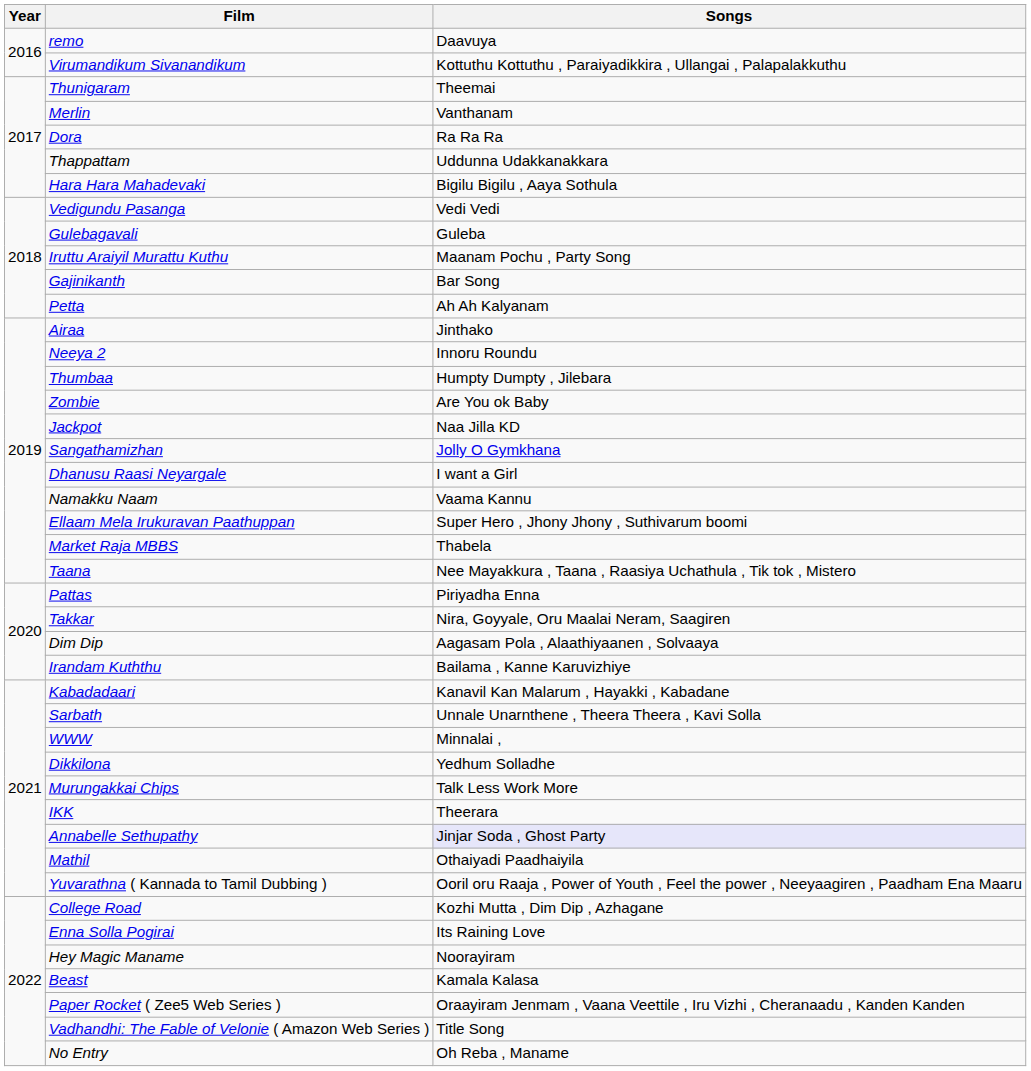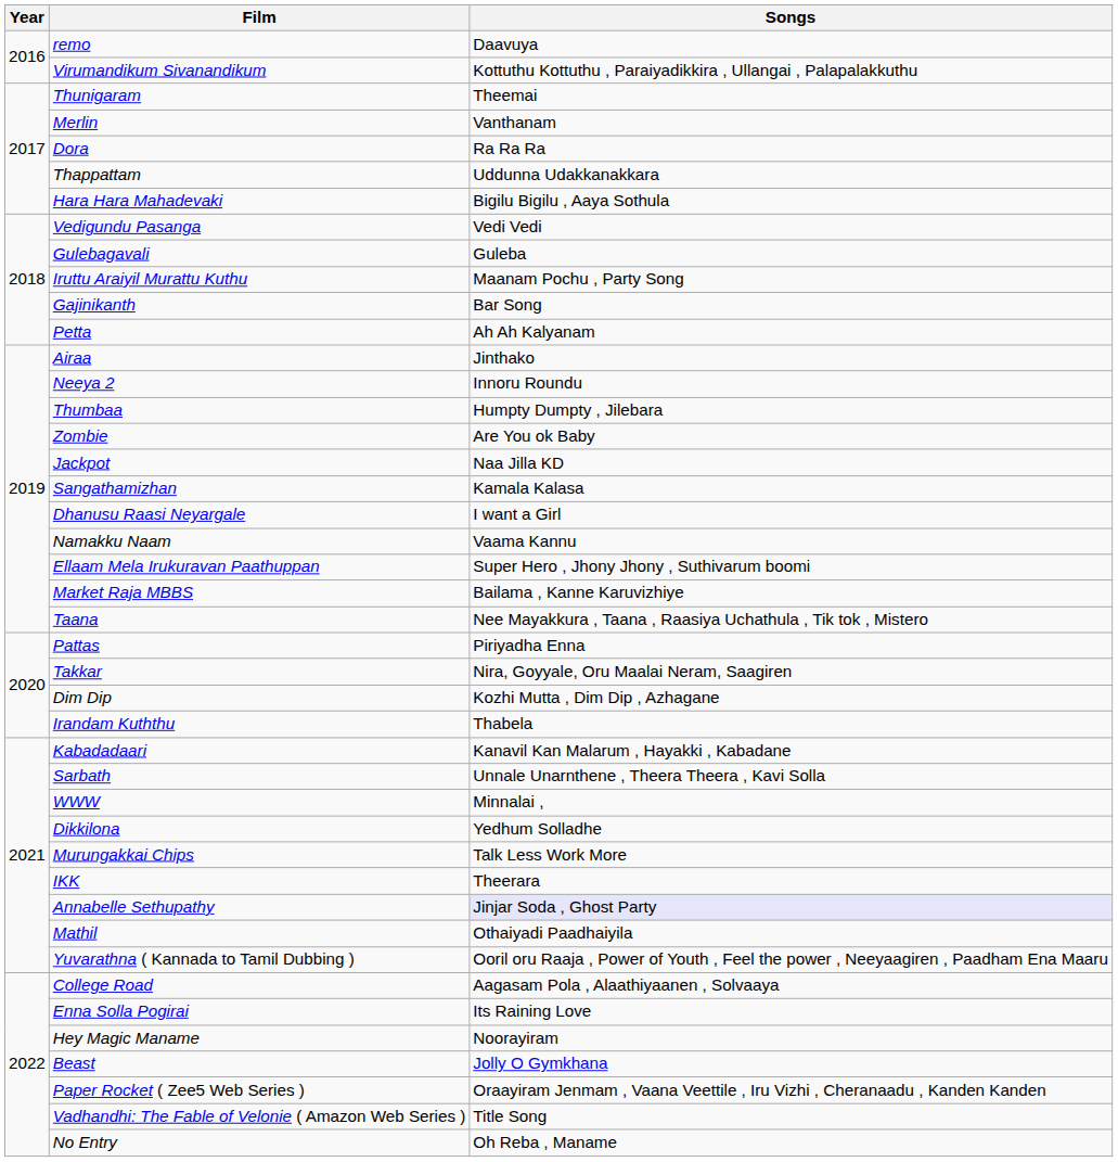Sangathamizhan | Songs: Jolly O Gymkhana -> Kamala Kalasa
Market Raja MBBS | Songs: Thabela -> Bailama , Kanne Karuvizhiye
Dim Dip | Songs: Aagasam Pola , Alaathiyaanen , Solvaaya -> Kozhi Mutta , Dim Dip , Azhagane
Irandam Kuththu | Songs: Bailama , Kanne Karuvizhiye -> Thabela
College Road | Songs: Kozhi Mutta , Dim Dip , Azhagane -> Aagasam Pola , Alaathiyaanen , Solvaaya
Beast | Songs: Kamala Kalasa -> Jolly O Gymkhana
